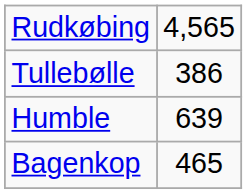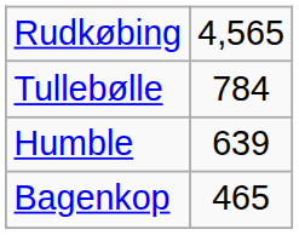Tullebølle | column 2: 386 -> 784
